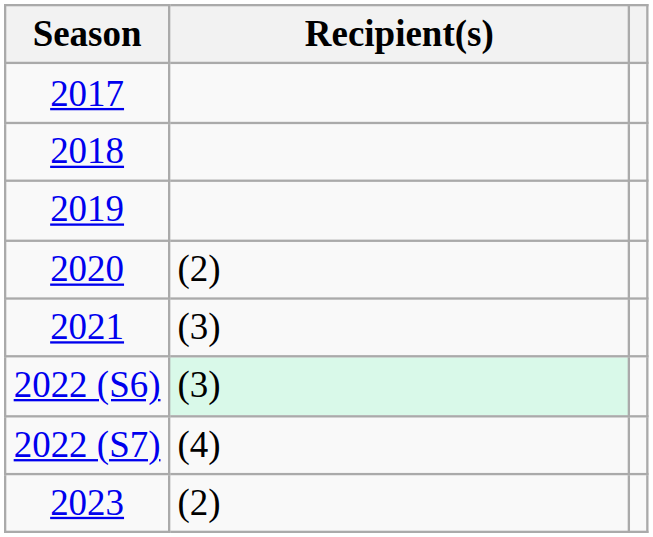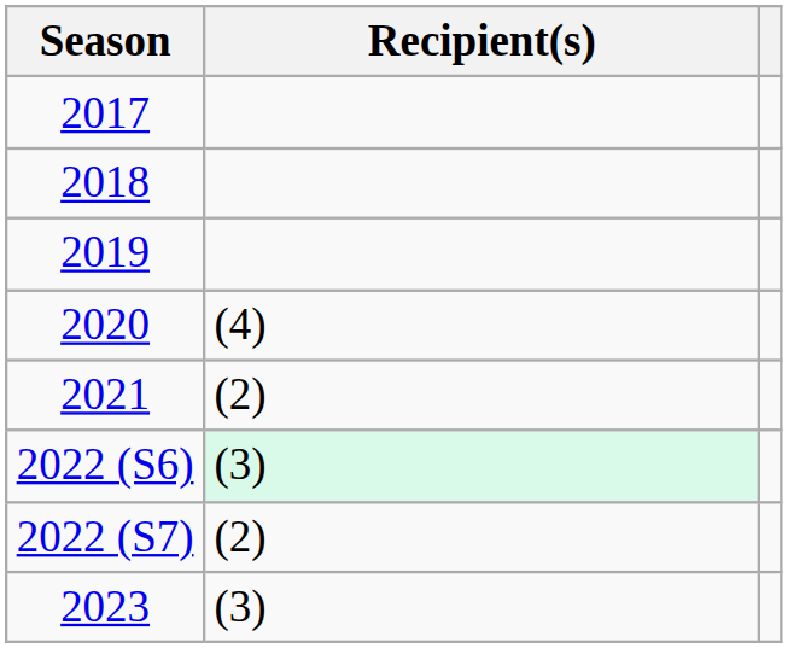2020 | Recipient(s): (2) -> (4)
2021 | Recipient(s): (3) -> (2)
2022 (S7) | Recipient(s): (4) -> (2)
2023 | Recipient(s): (2) -> (3)
